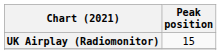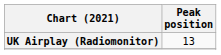UK Airplay (Radiomonitor) | Peak position: 15 -> 13
